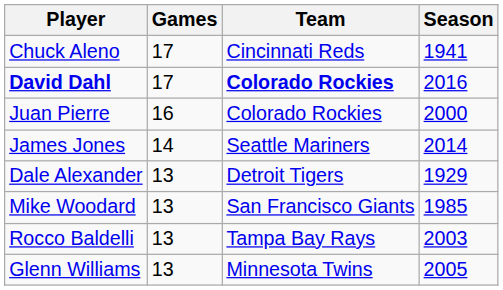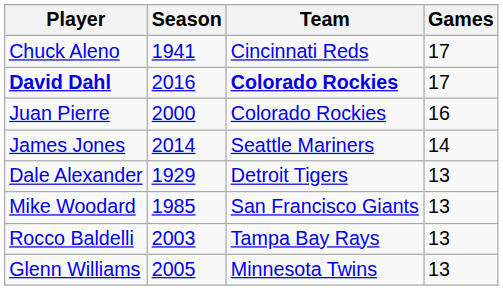columns swapped: Games <-> Season
